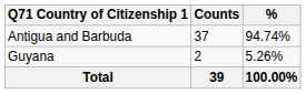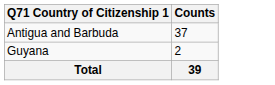- column: % | 94.74% | 5.26% | 100.00%
